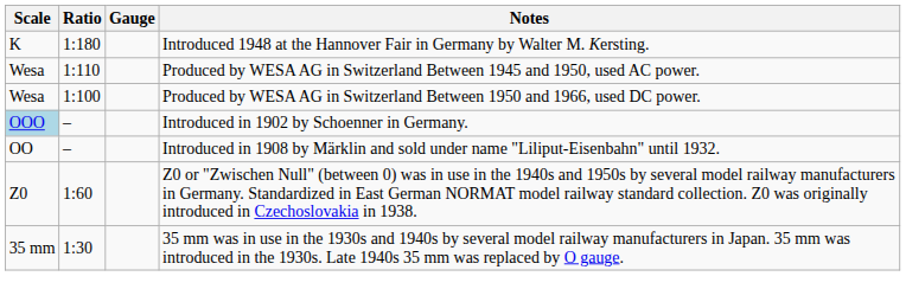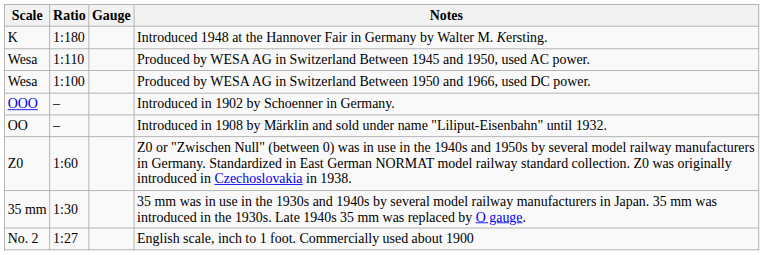Introduced in 1902 by Schoenner in Germany. | Scale: lightblue background -> no background
+ row: No. 2 | 1:27 | English scale, inch to 1 foot. Commercially used about 1900
